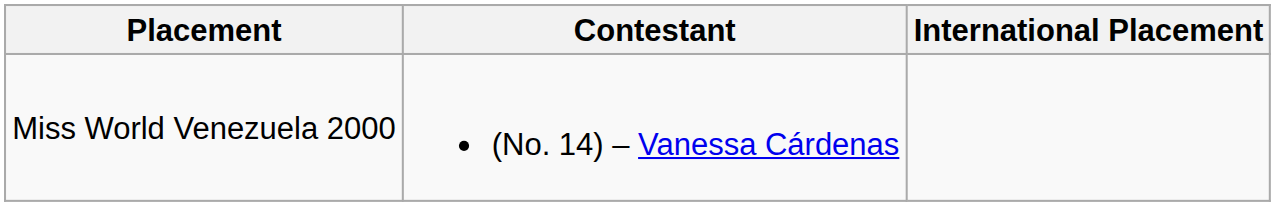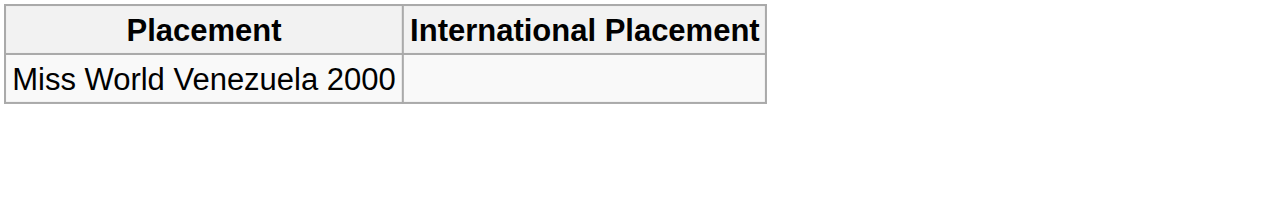- column: Contestant | (No. 14) – Vanessa Cárdenas
